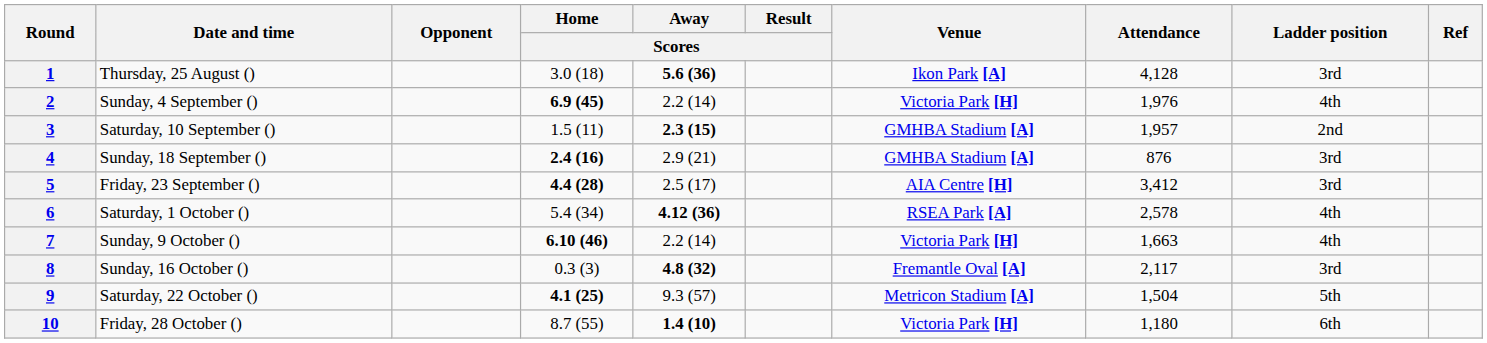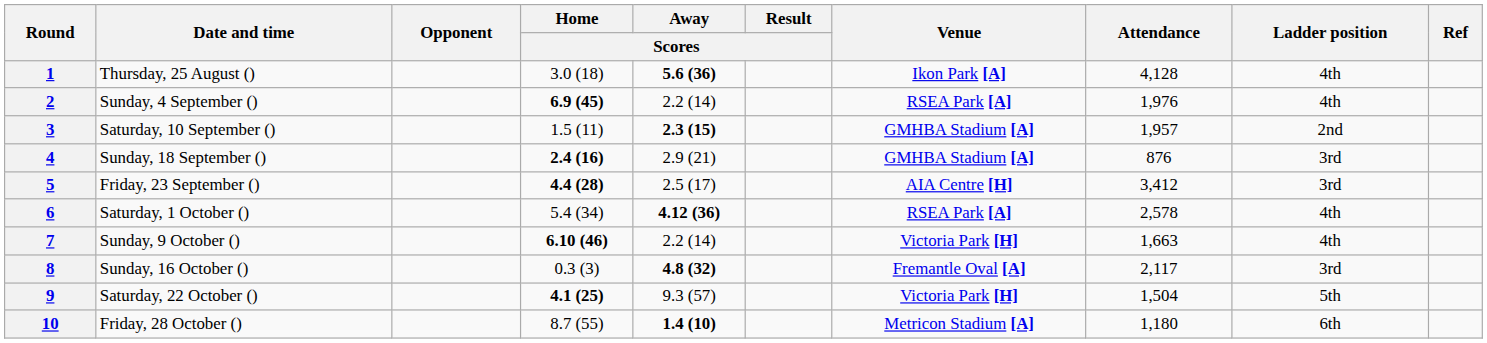1 | Ladder position: 3rd -> 4th
2 | Venue: Victoria Park [H] -> RSEA Park [A]
9 | Venue: Metricon Stadium [A] -> Victoria Park [H]
10 | Venue: Victoria Park [H] -> Metricon Stadium [A]
